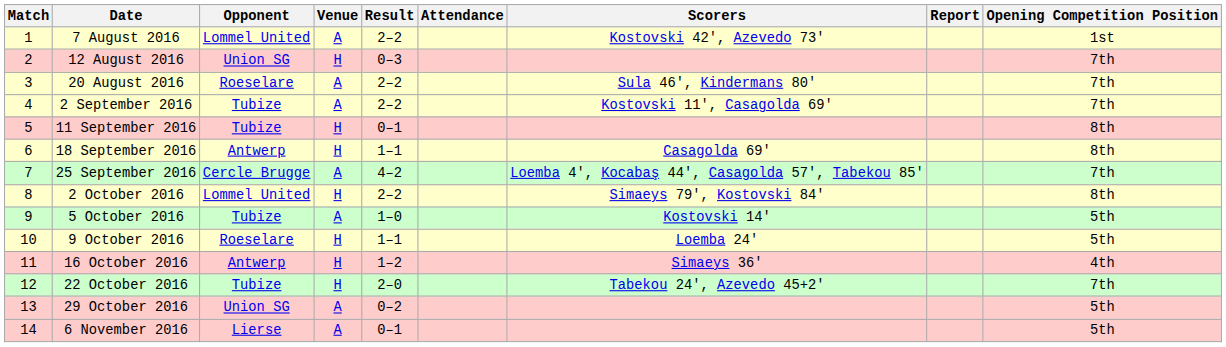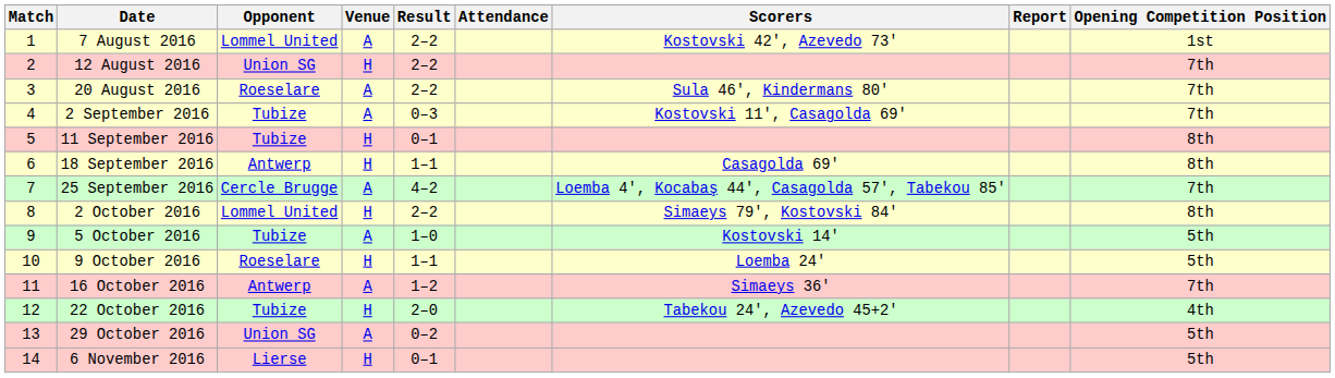12 August 2016 | Result: 0–3 -> 2–2
2 September 2016 | Result: 2–2 -> 0–3
16 October 2016 | Venue: H -> A
16 October 2016 | Opening Competition Position: 4th -> 7th
22 October 2016 | Opening Competition Position: 7th -> 4th
6 November 2016 | Venue: A -> H
